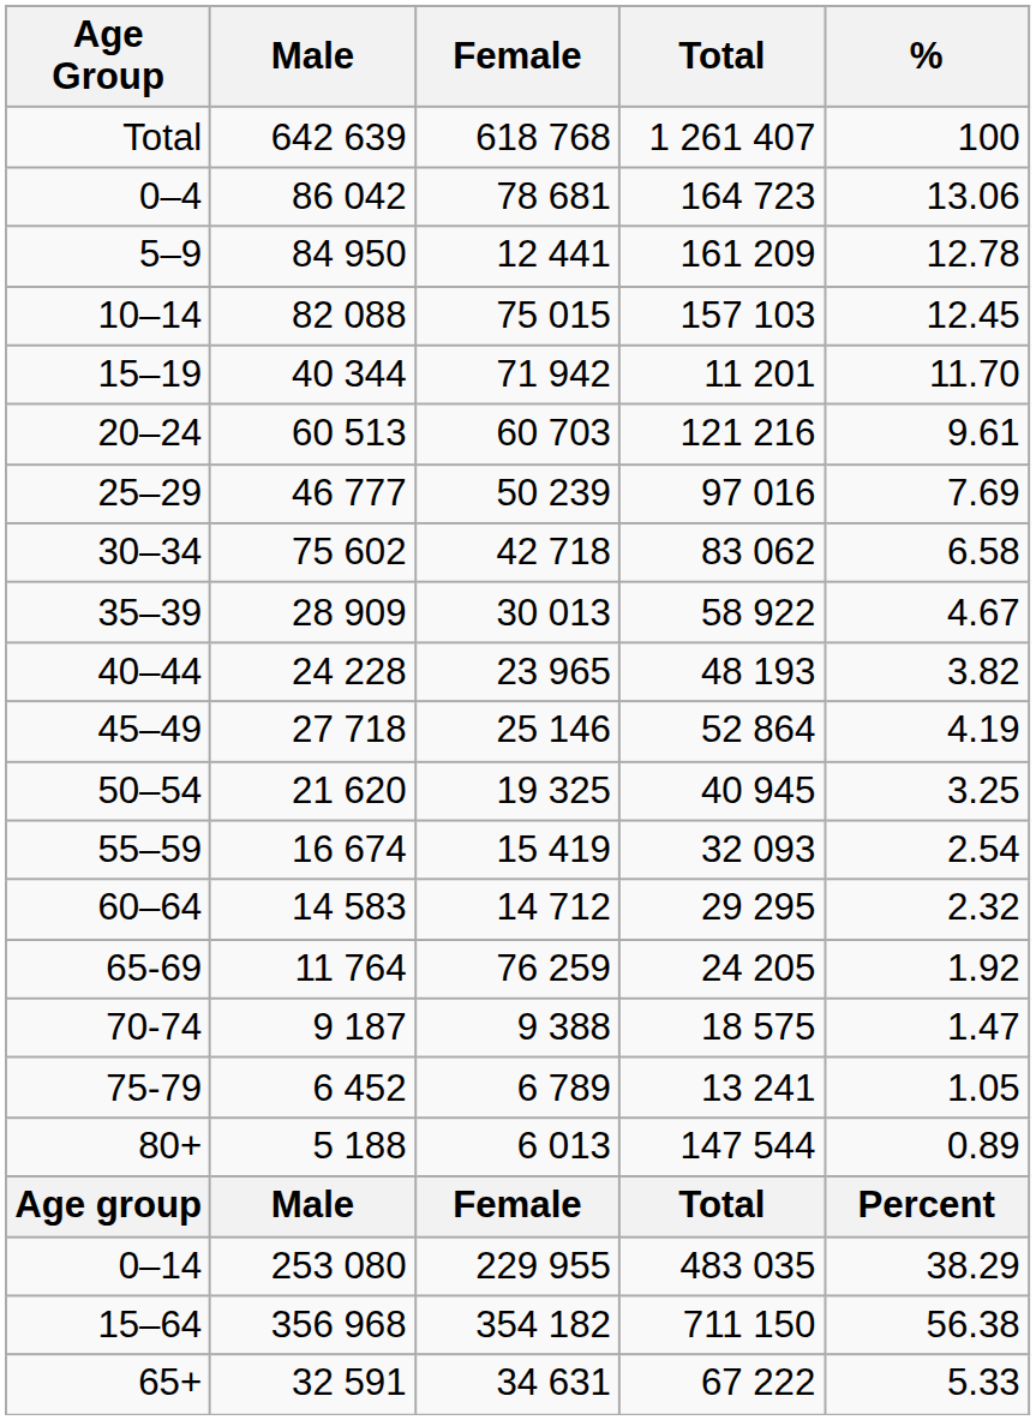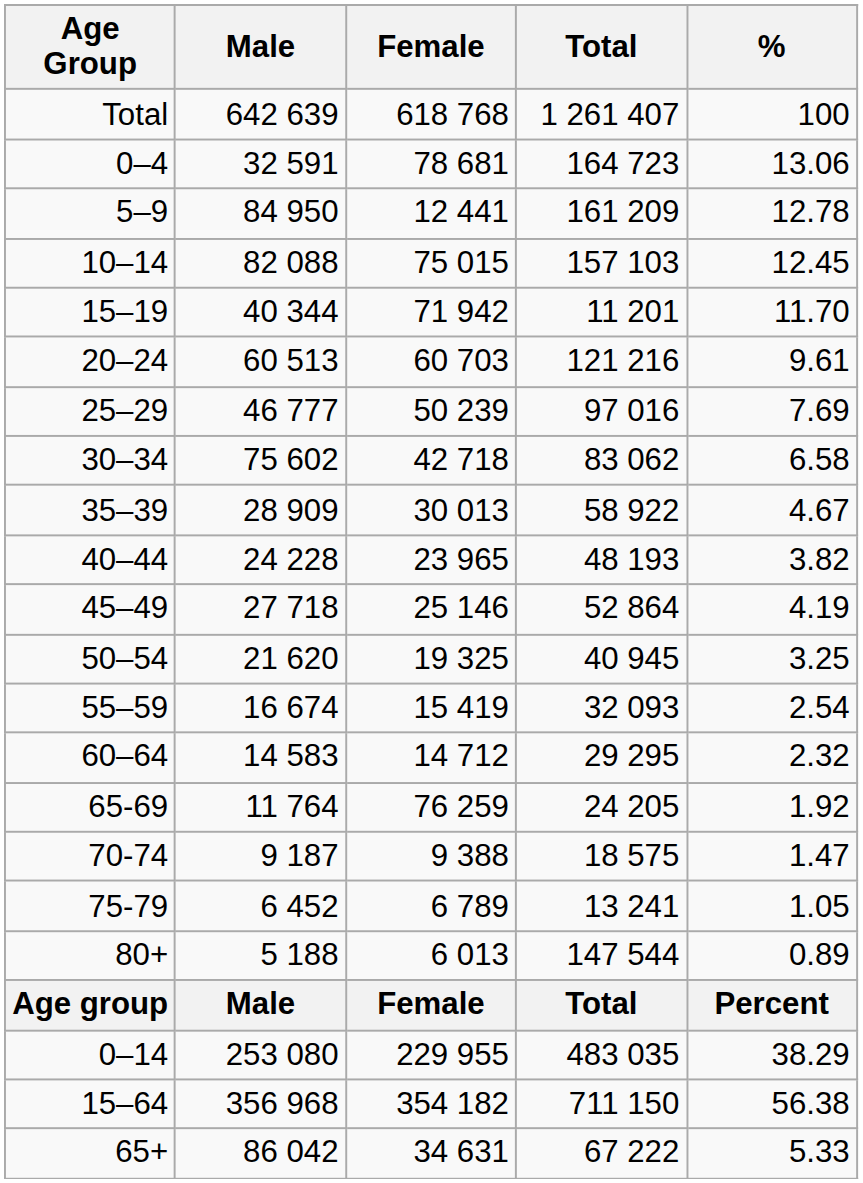0–4 | Male: 86 042 -> 32 591
65+ | Male: 32 591 -> 86 042
